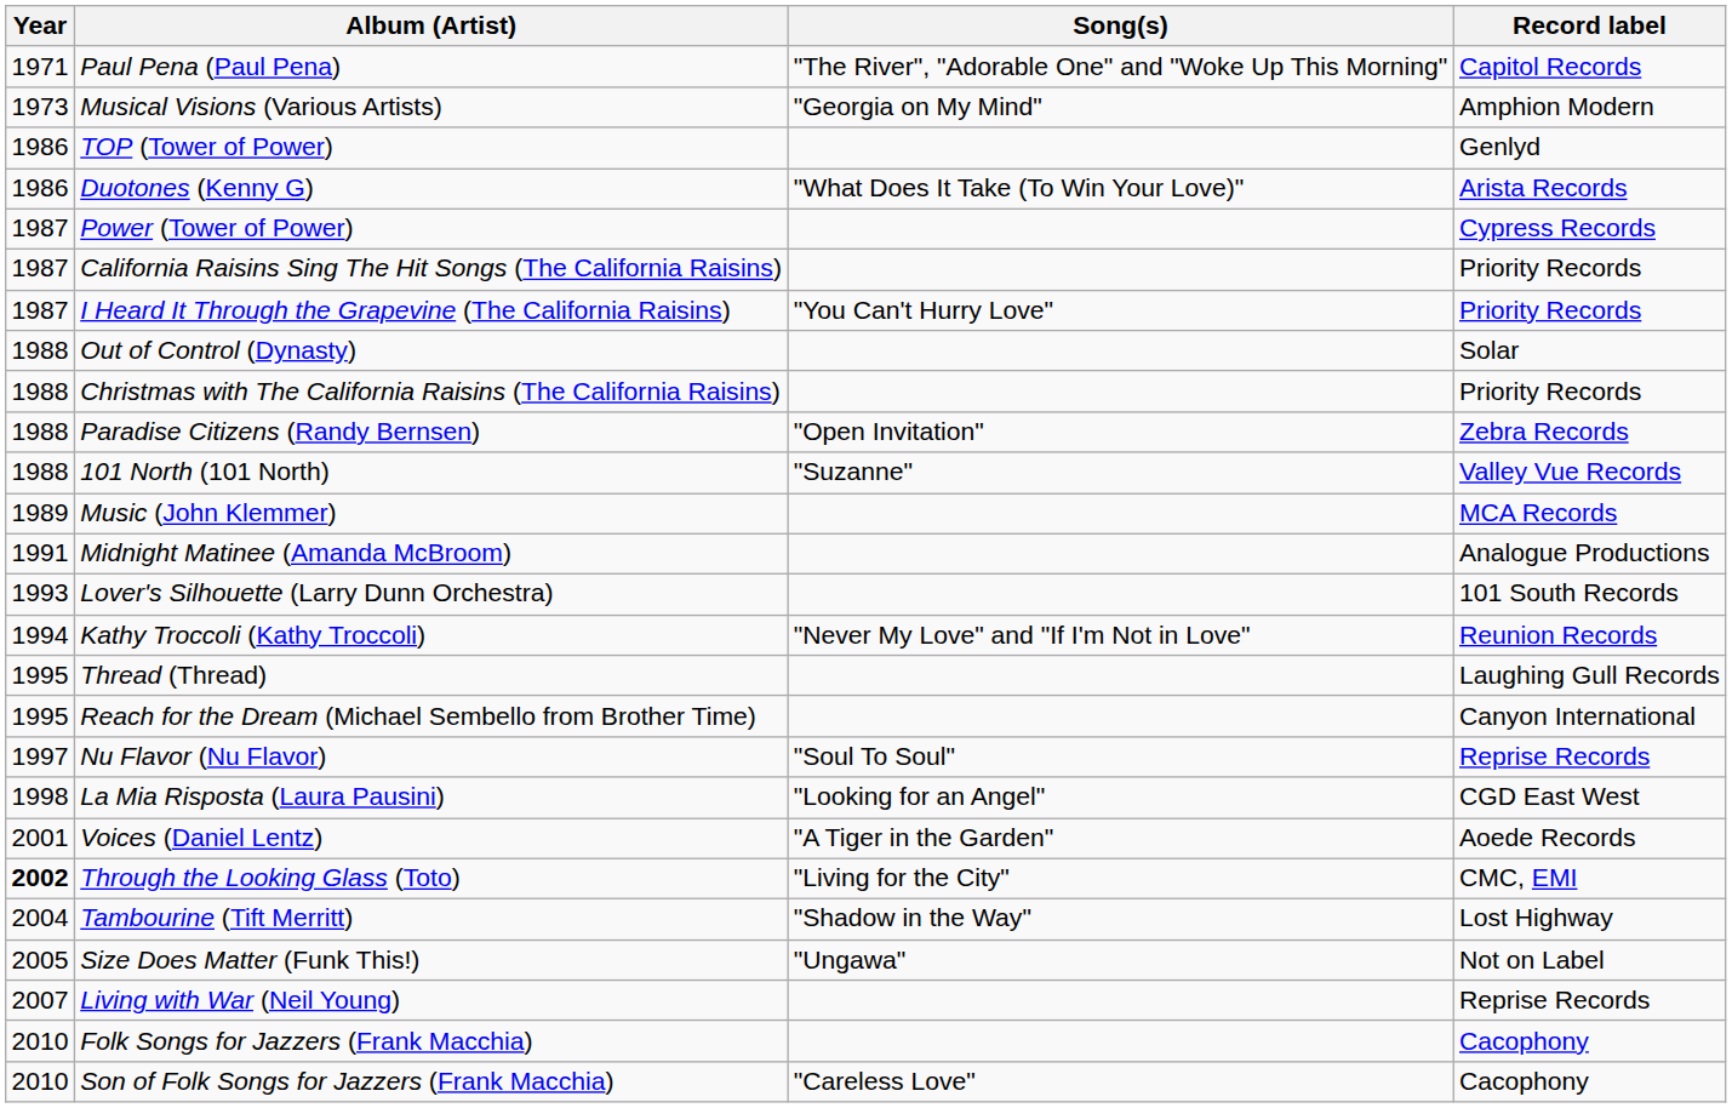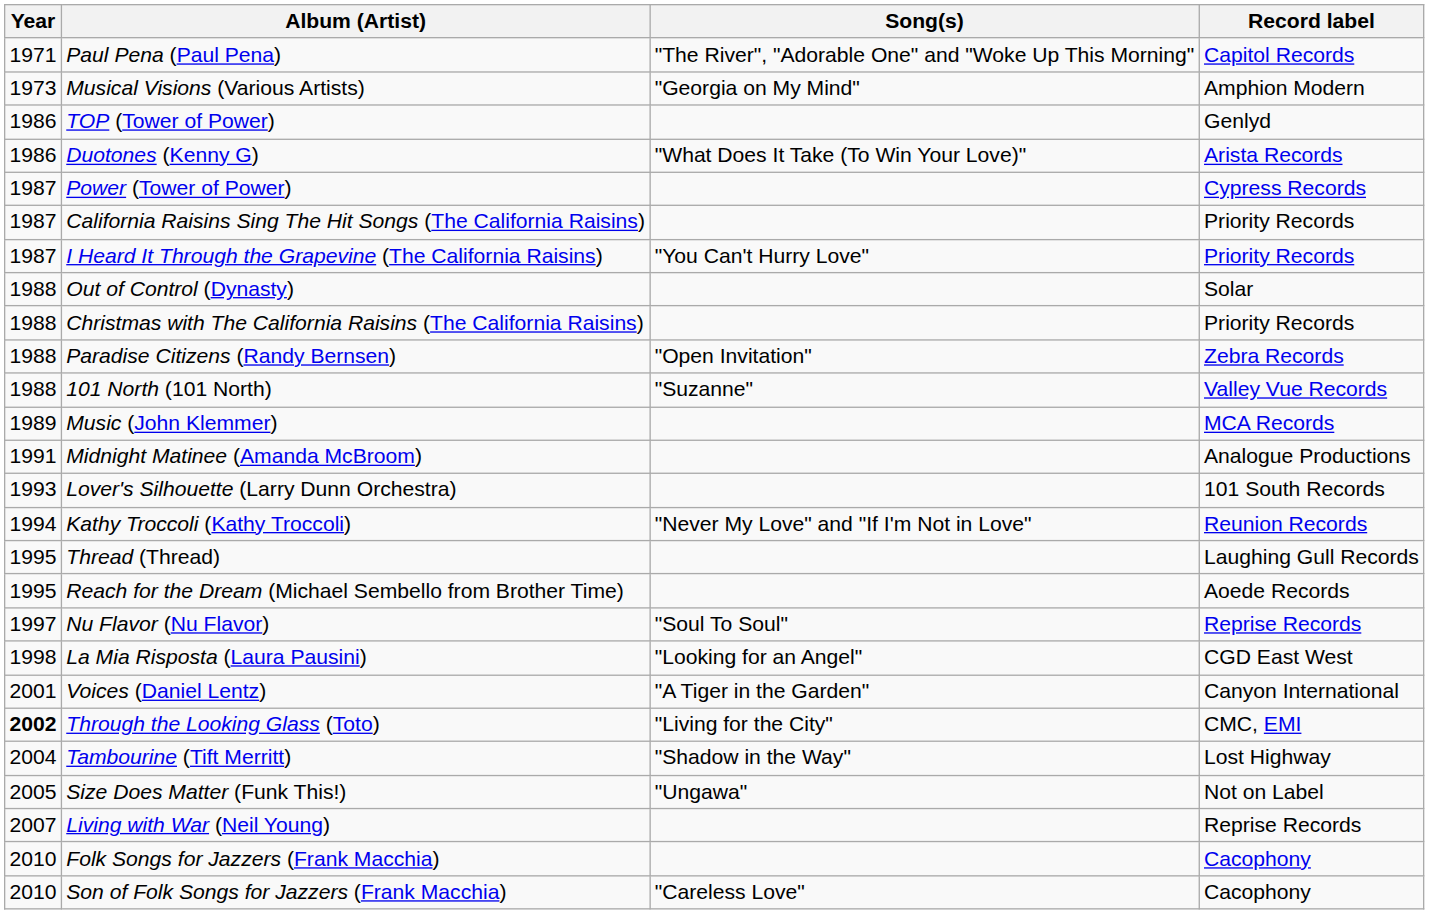Reach for the Dream (Michael Sembello from Brother Time) | Record label: Canyon International -> Aoede Records
Voices (Daniel Lentz) | Record label: Aoede Records -> Canyon International
